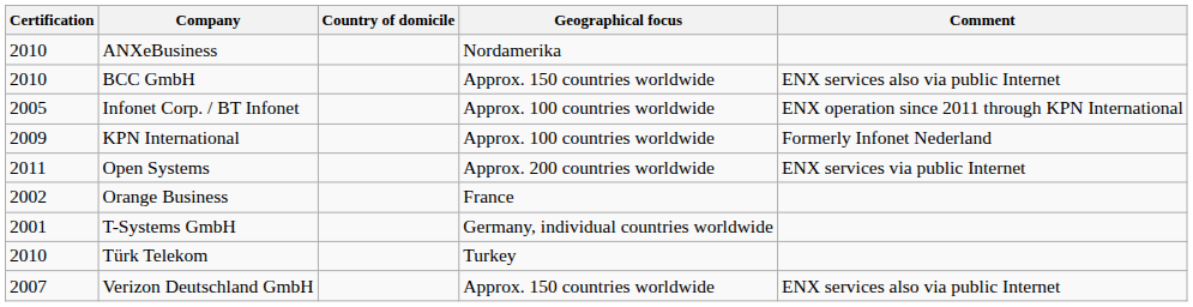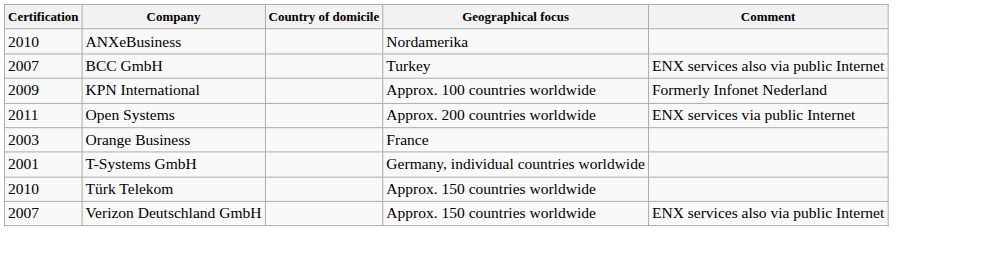BCC GmbH | Certification: 2010 -> 2007
BCC GmbH | Geographical focus: Approx. 150 countries worldwide -> Turkey
- row: 2005 | Infonet Corp. / BT Infonet | Approx. 100 countries worldwide | ENX operation since 2011 through KPN International
Orange Business | Certification: 2002 -> 2003
Türk Telekom | Geographical focus: Turkey -> Approx. 150 countries worldwide
